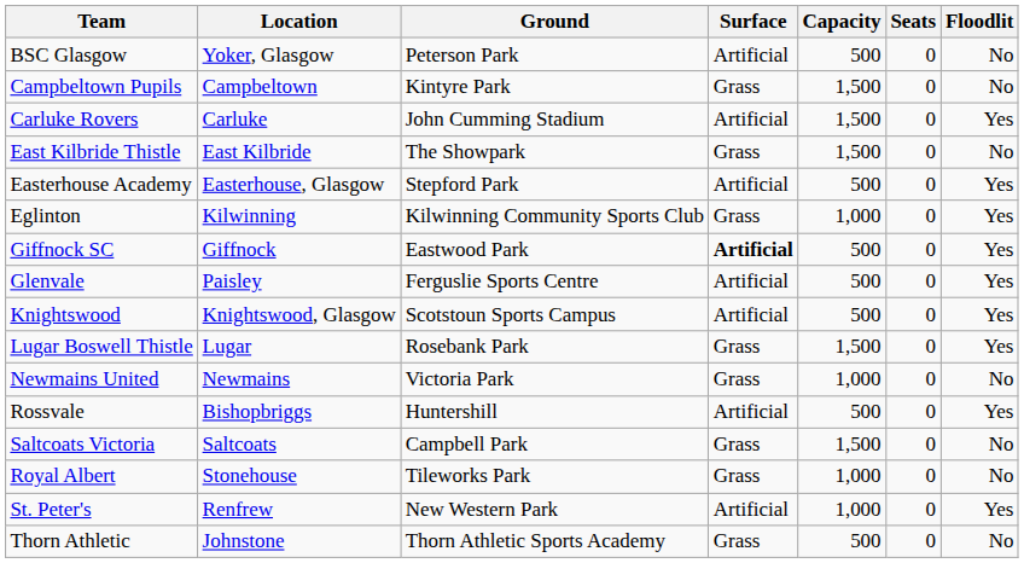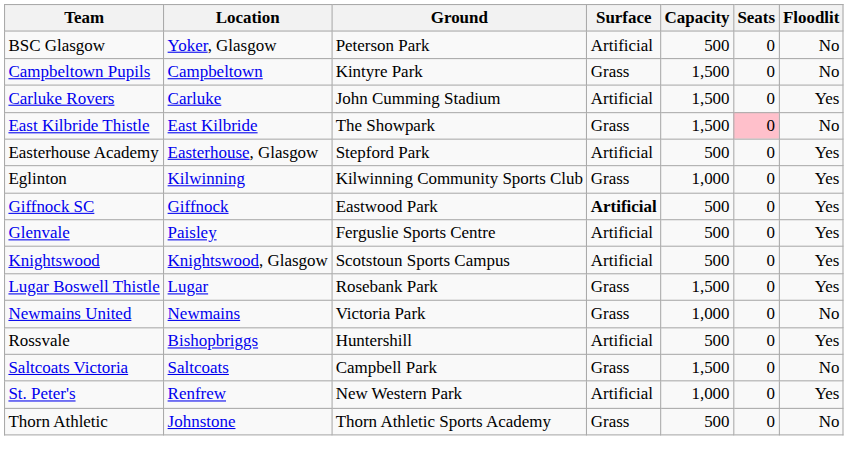East Kilbride Thistle | Seats: no background -> pink background
- row: Royal Albert | Stonehouse | Tileworks Park | Grass | 1,000 | 0 | No
